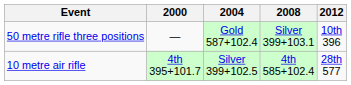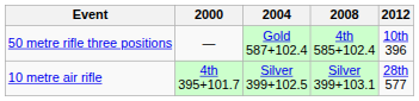50 metre rifle three positions | 2008: Silver 399+103.1 -> 4th 585+102.4
10 metre air rifle | 2008: 4th 585+102.4 -> Silver 399+103.1
